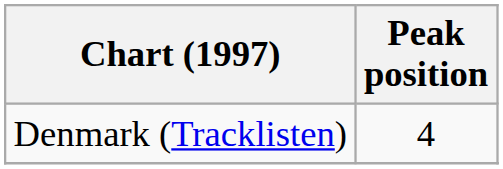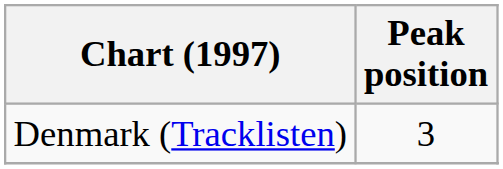Denmark (Tracklisten) | Peak position: 4 -> 3
